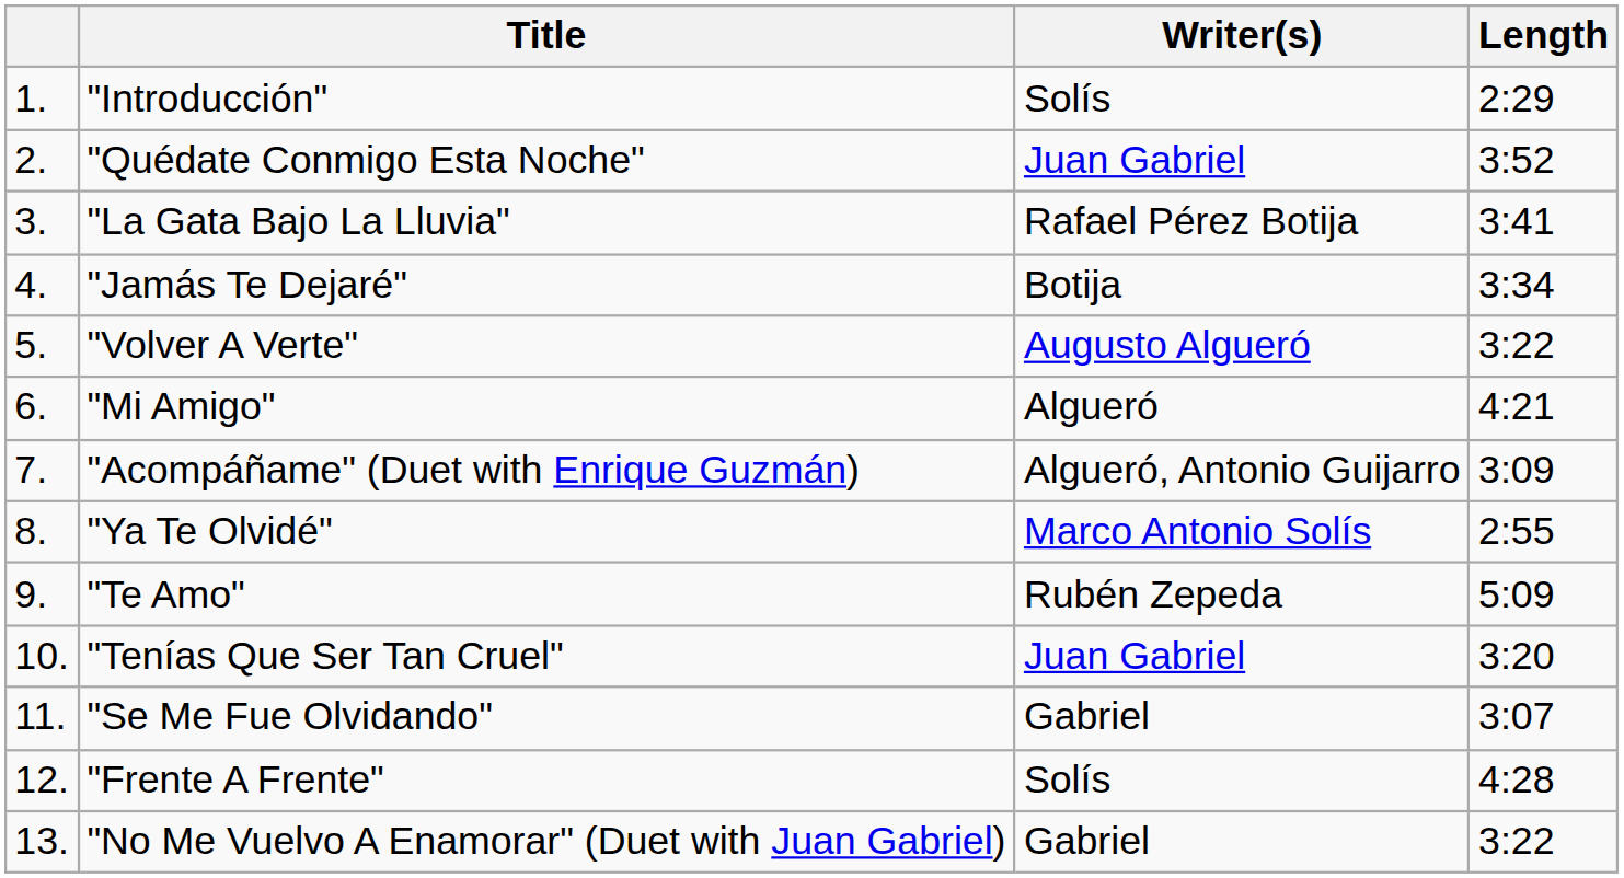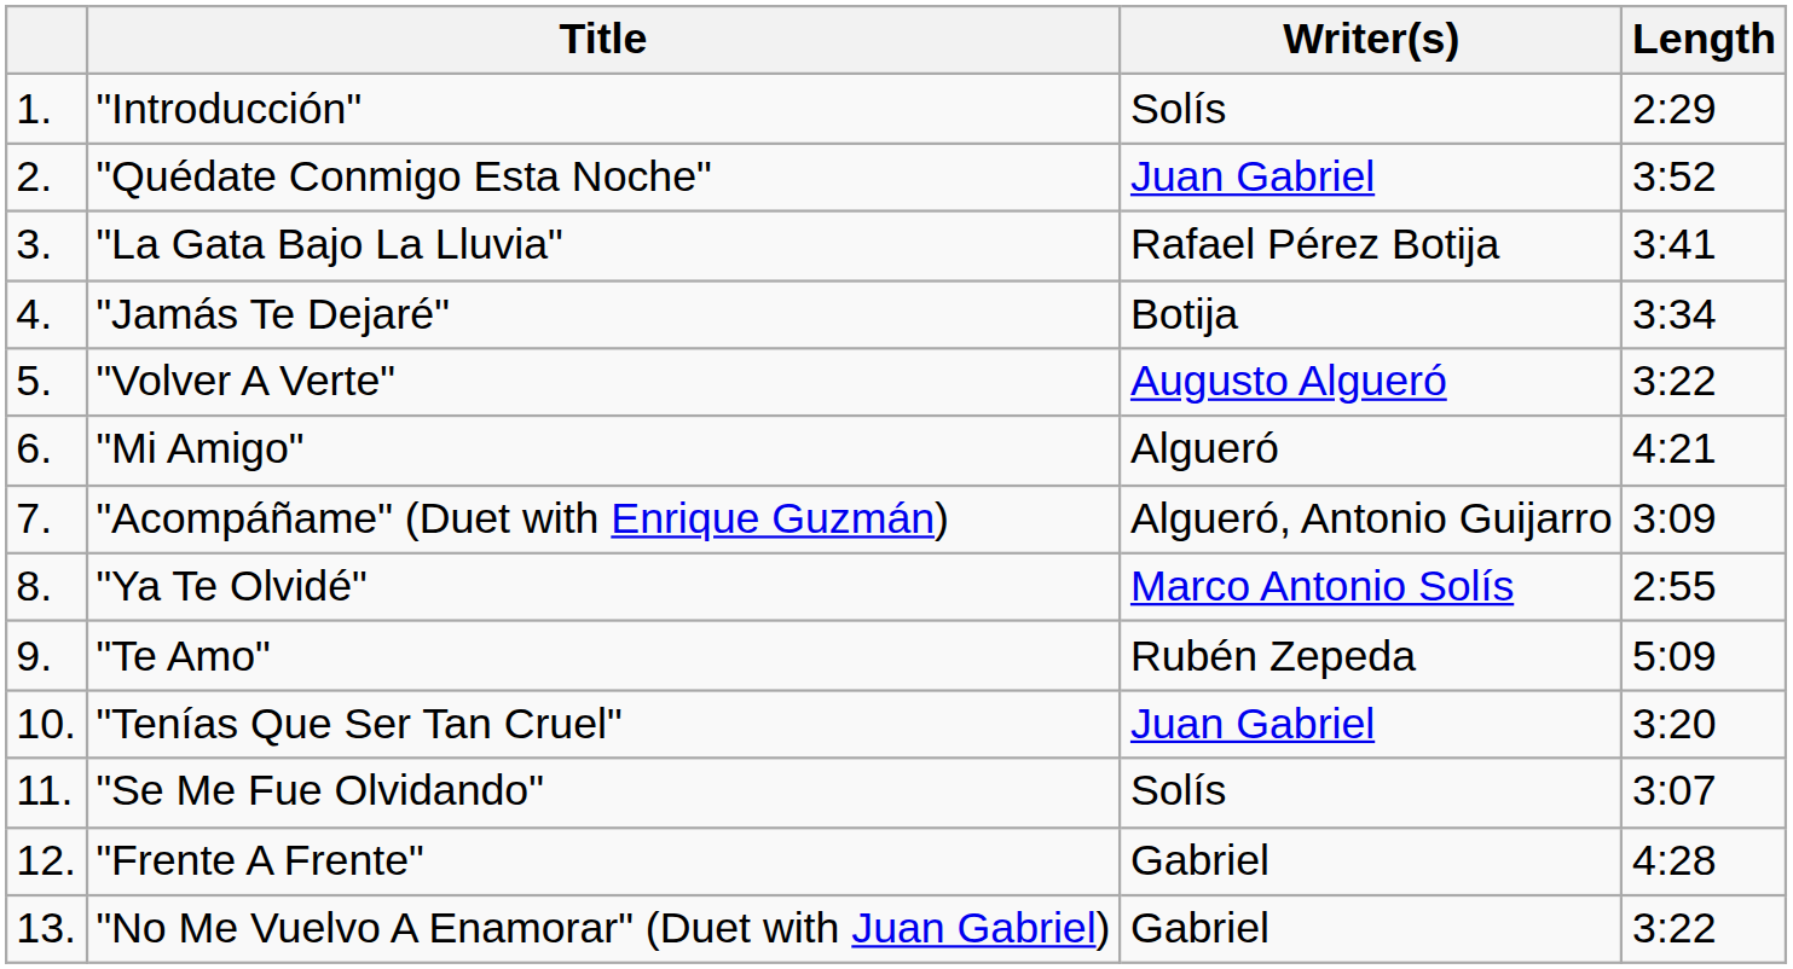"Se Me Fue Olvidando" | Writer(s): Gabriel -> Solís
"Frente A Frente" | Writer(s): Solís -> Gabriel
